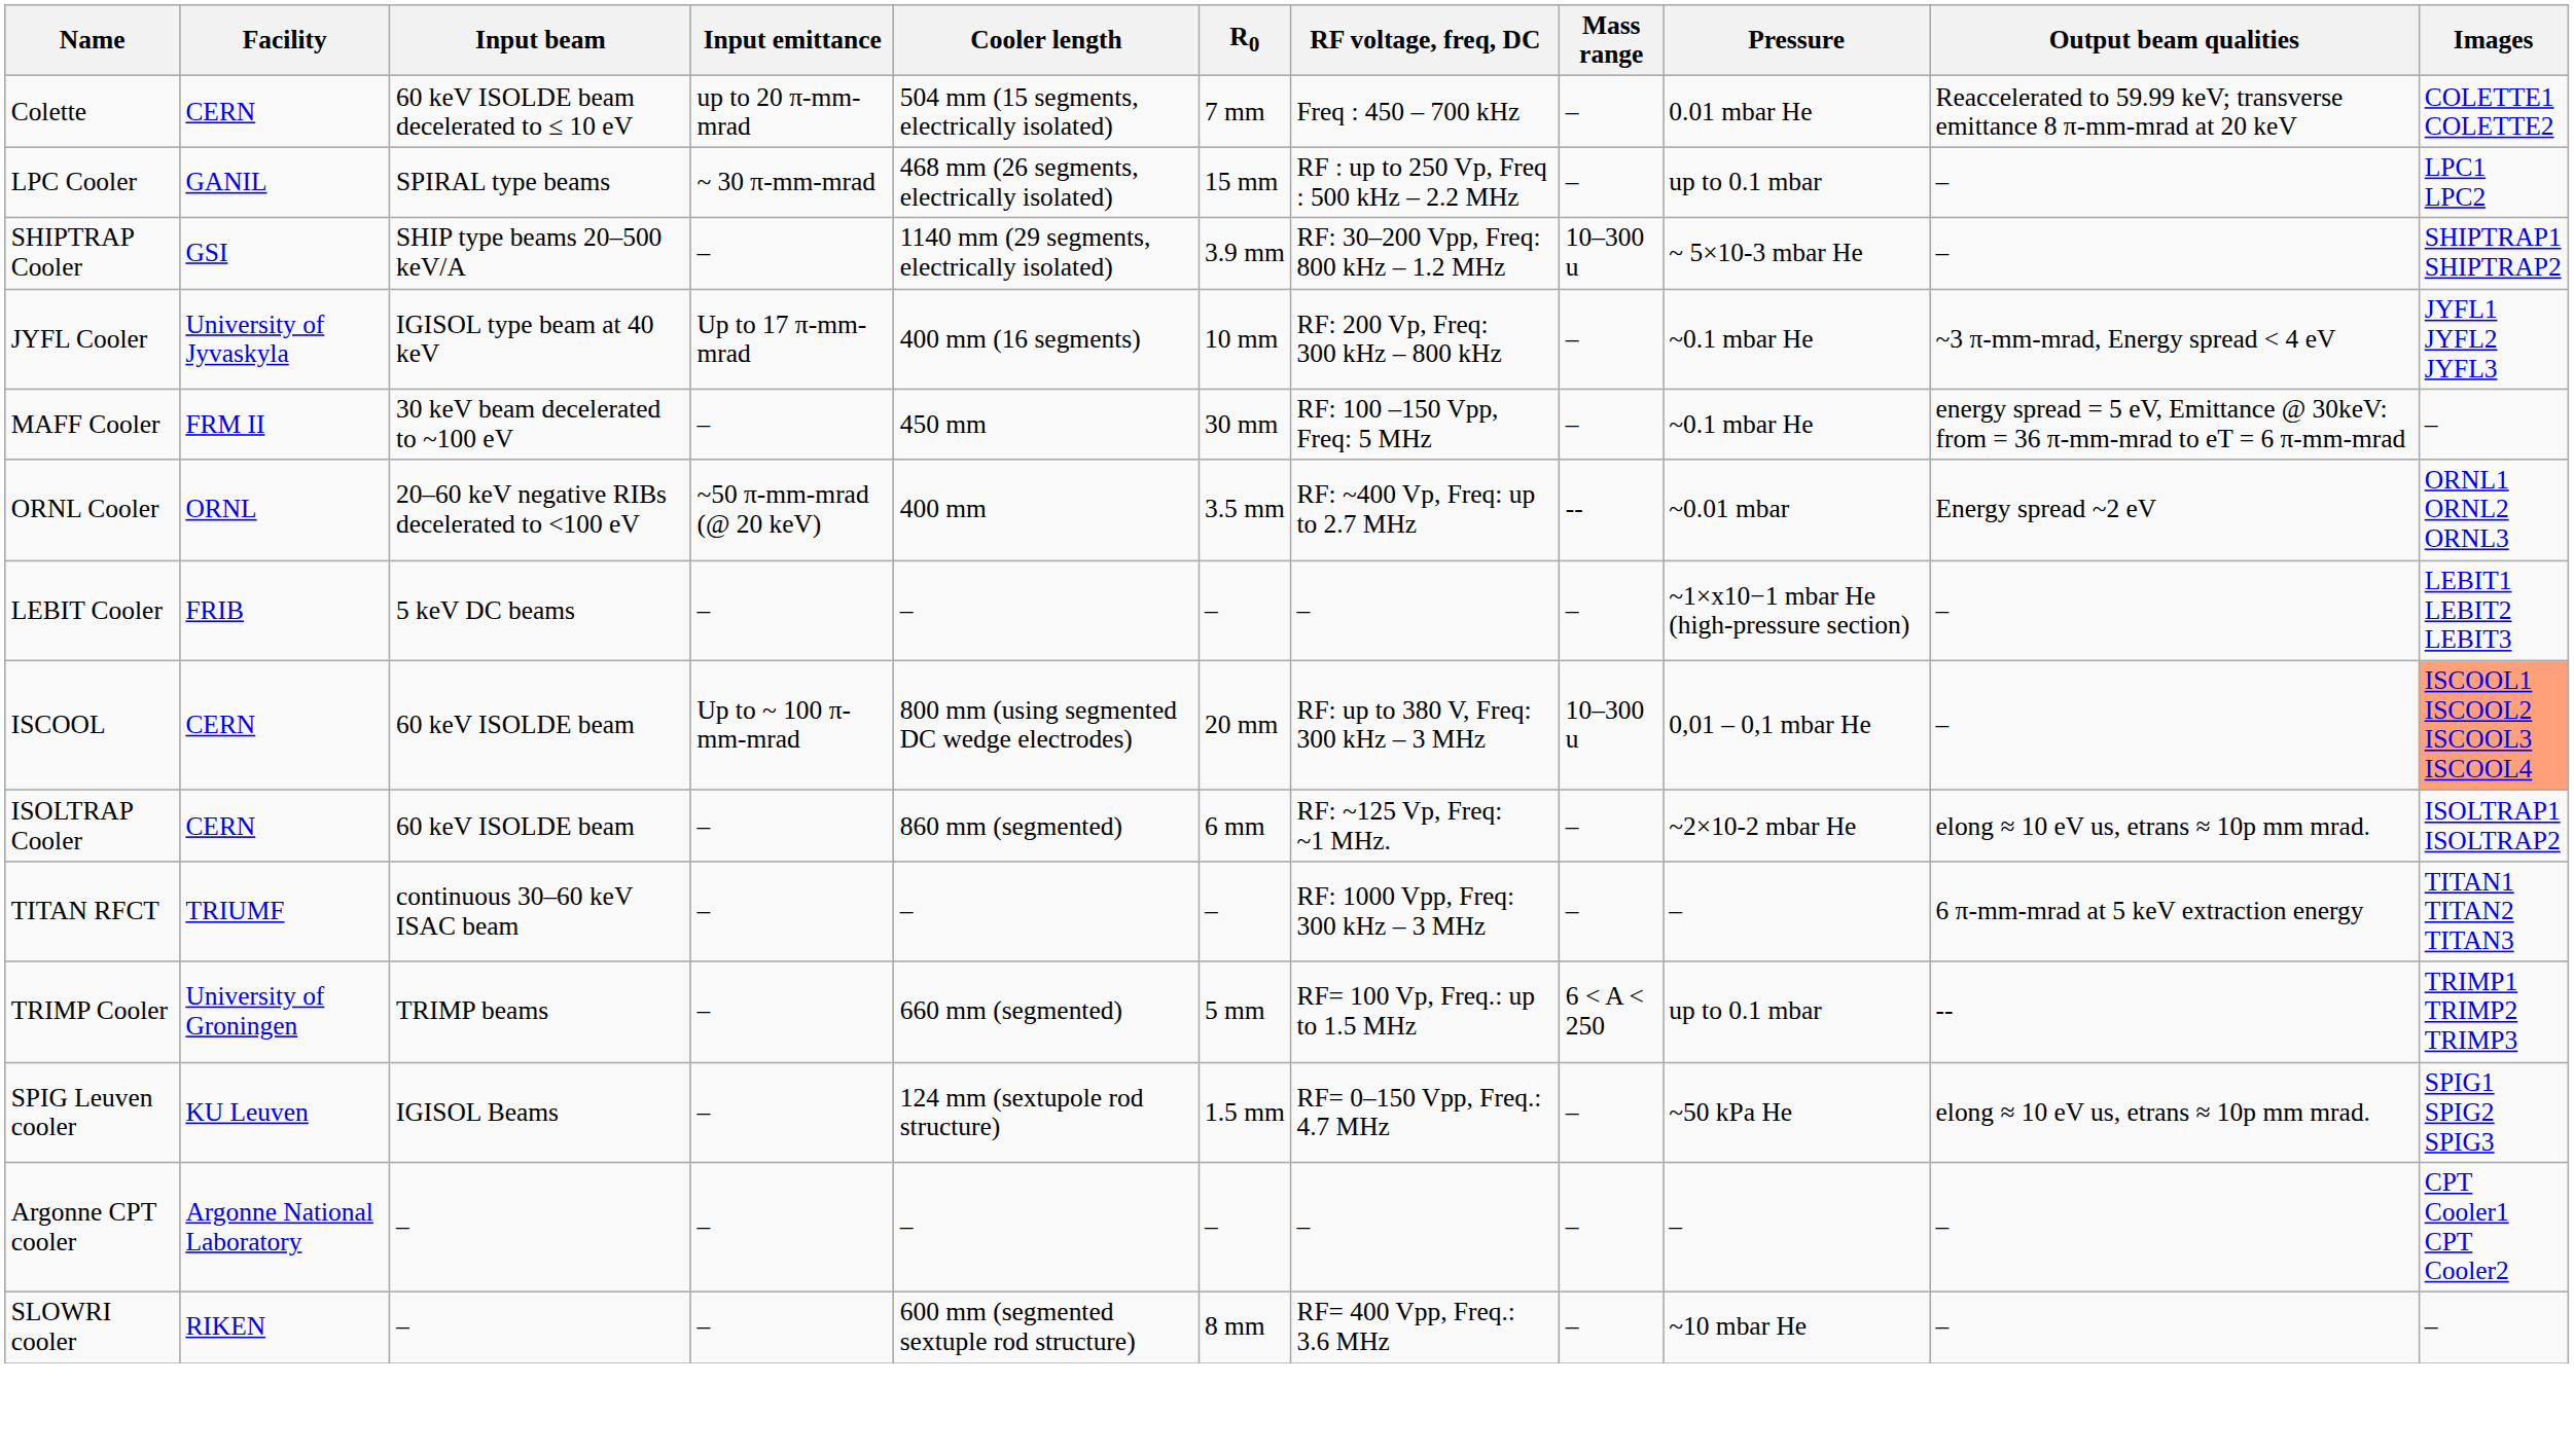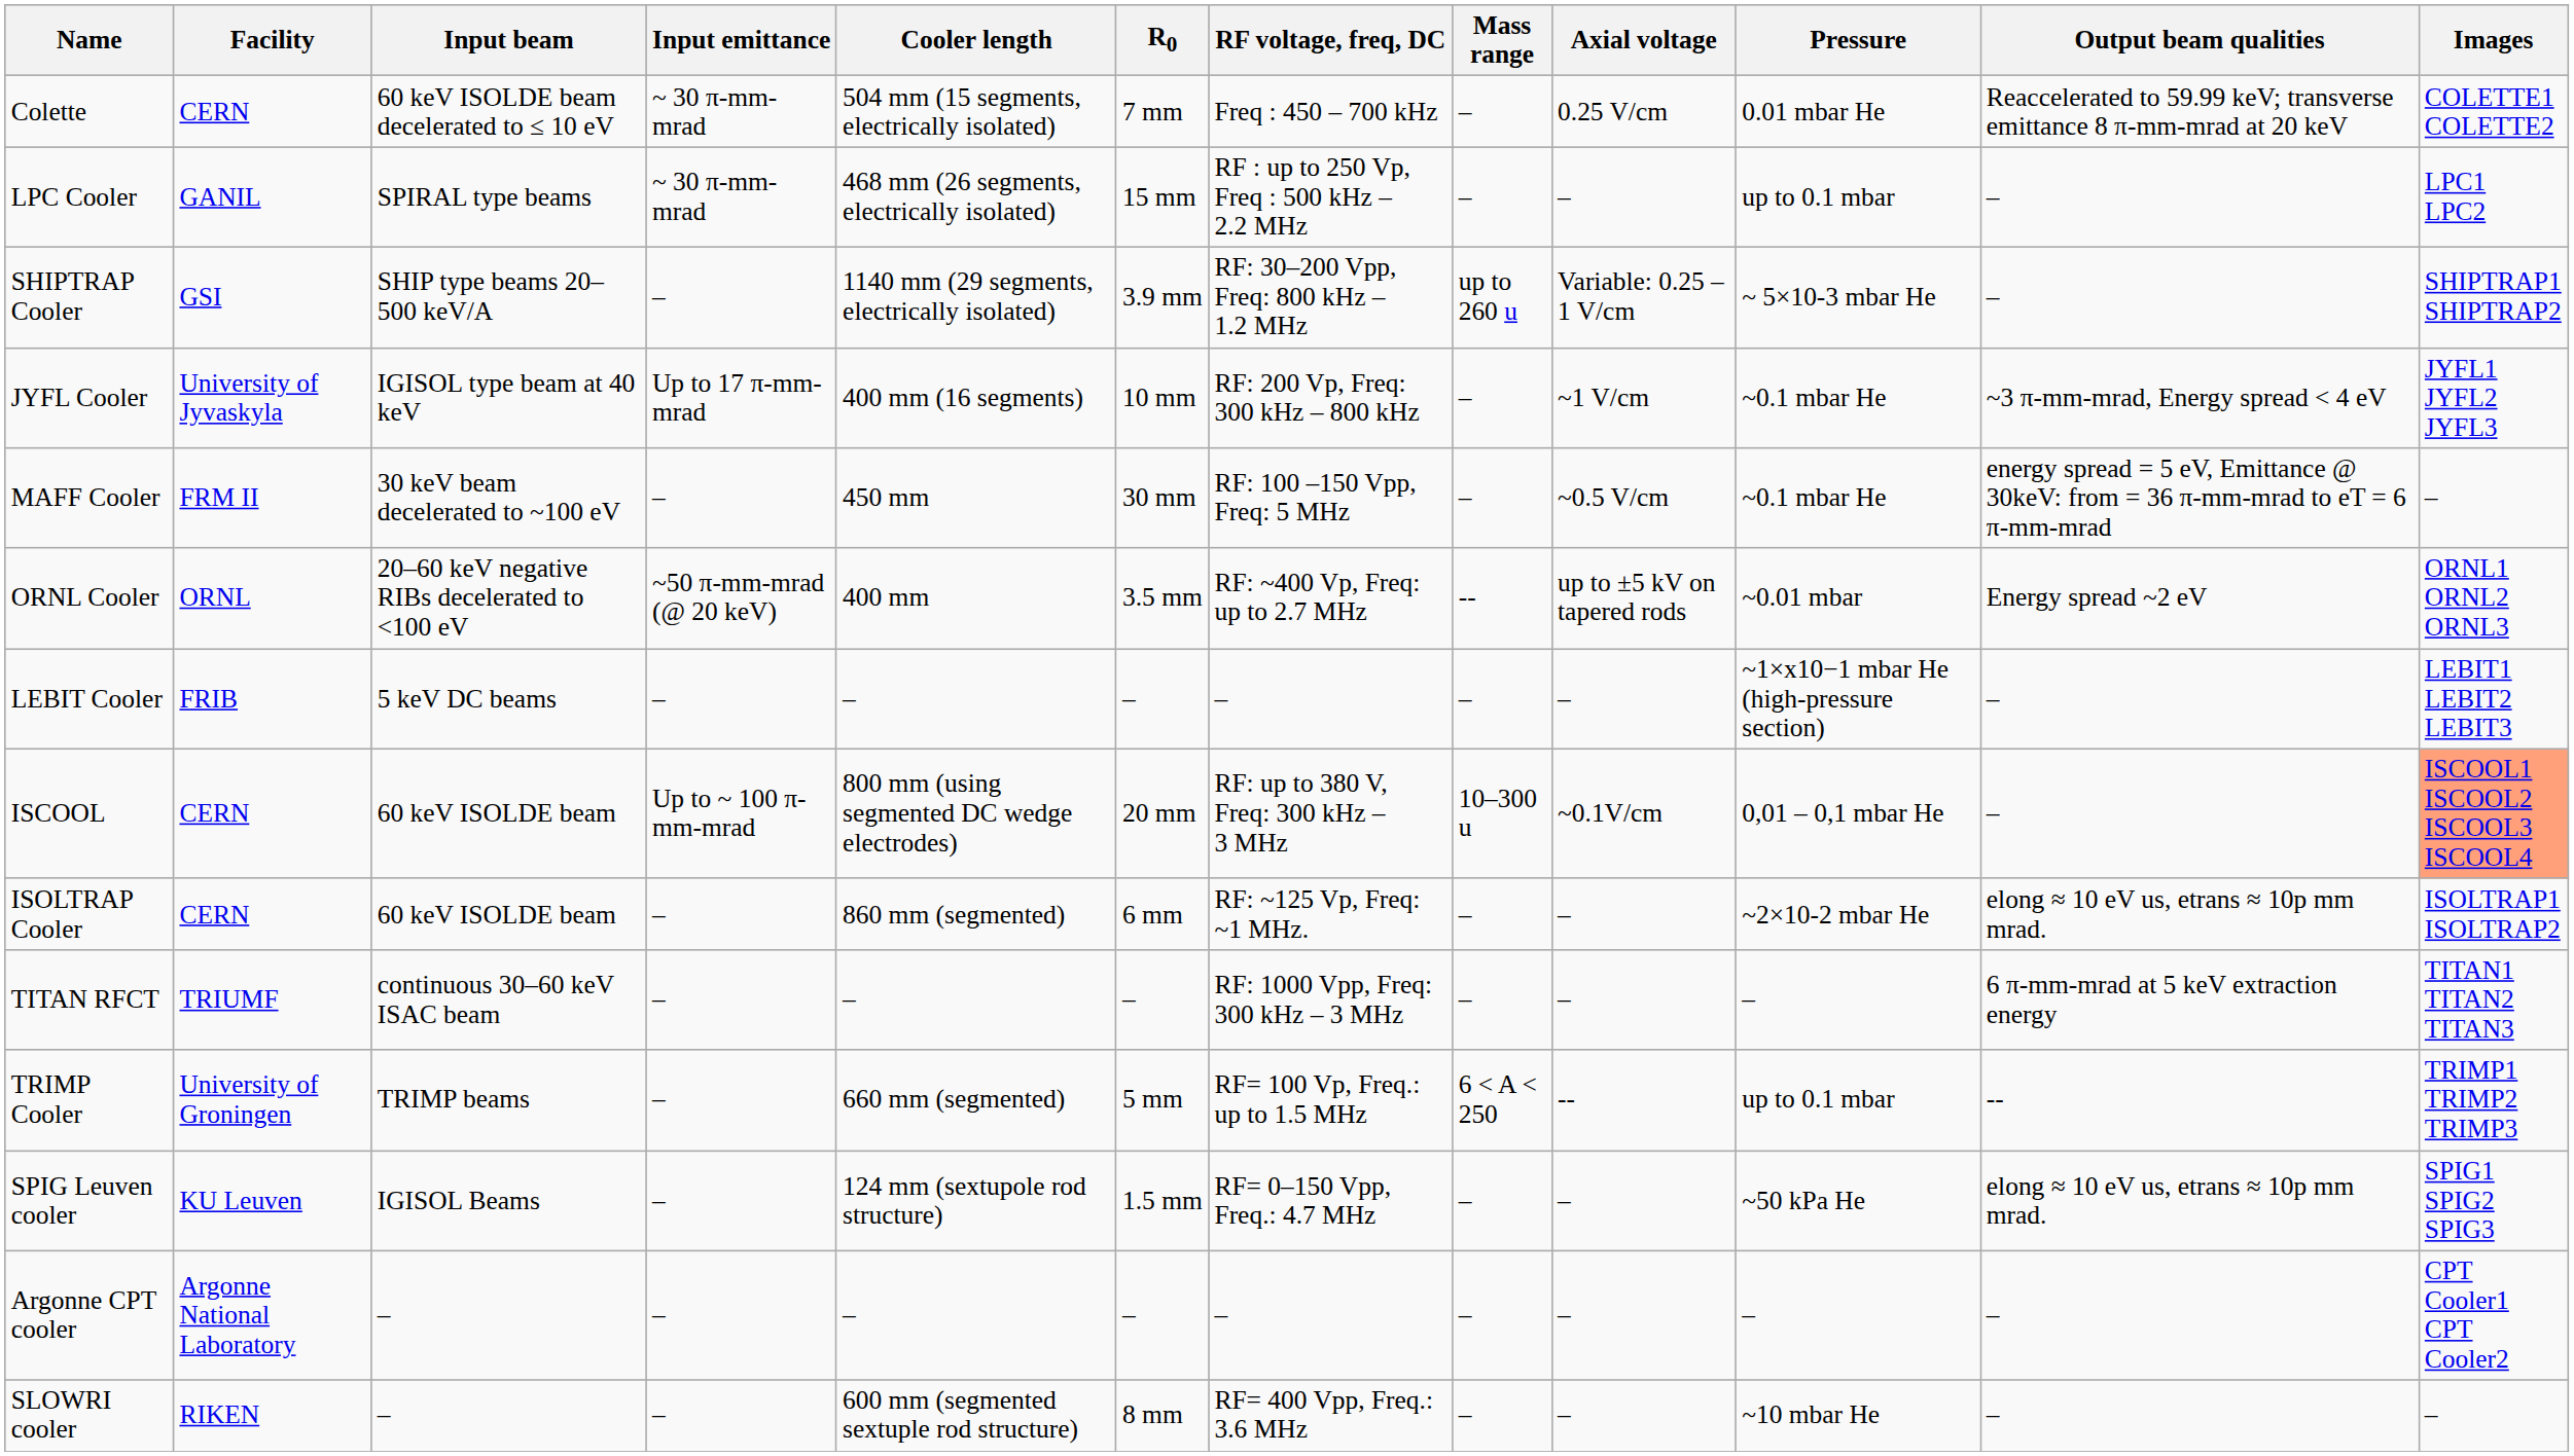+ column: Axial voltage | 0.25 V/cm | – | Variable: 0.25 – 1 V/cm | ~1 V/cm | ~0.5 V/cm | up to ±5 kV on tapered rods | – | ~0.1V/cm | – | – | -- | – | – | –
Colette | Input emittance: up to 20 π-mm-mrad -> ~ 30 π-mm-mrad
SHIPTRAP Cooler | Mass range: 10–300 u -> up to 260 u
